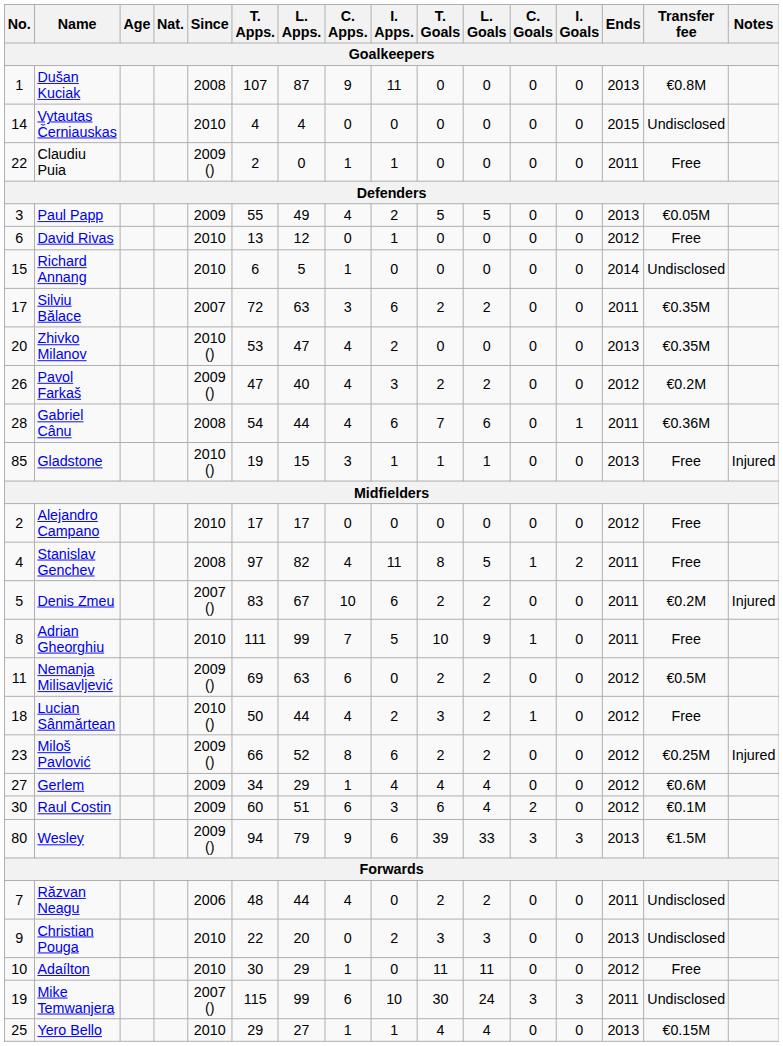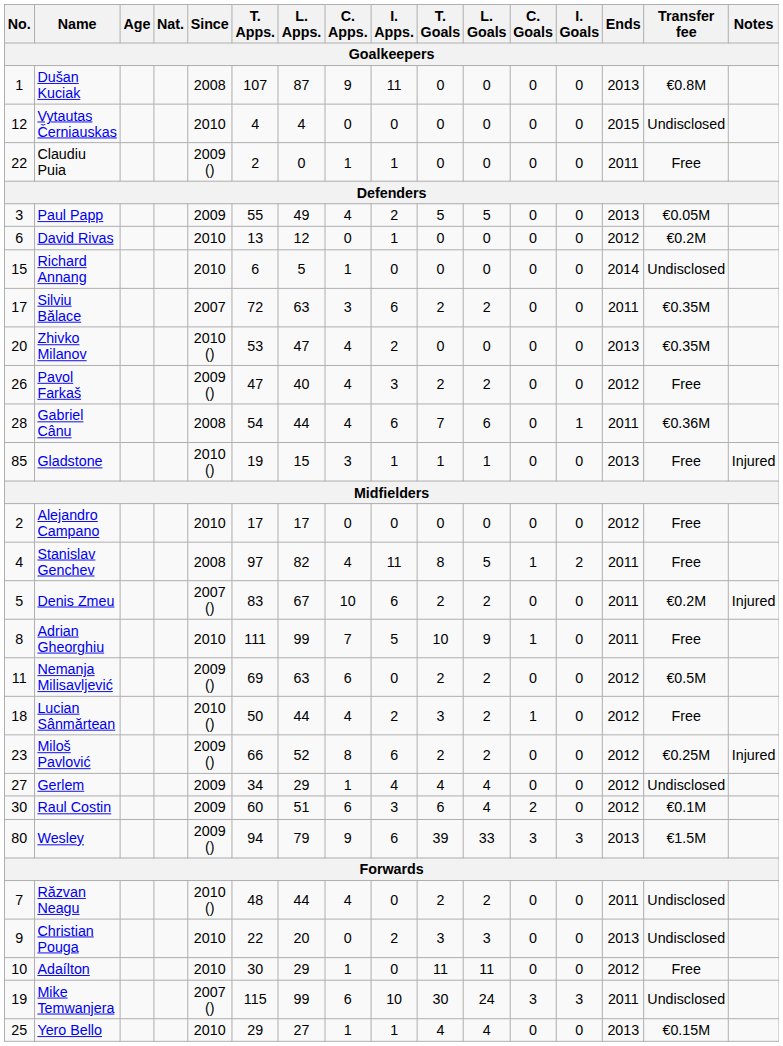Vytautas Černiauskas | No.: 14 -> 12
David Rivas | Transfer fee: Free -> €0.2M
Pavol Farkaš | Transfer fee: €0.2M -> Free
Gerlem | Transfer fee: €0.6M -> Undisclosed
Răzvan Neagu | Since: 2006 -> 2010 ()
